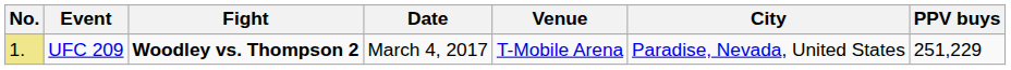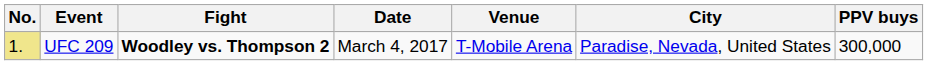UFC 209 | PPV buys: 251,229 -> 300,000
